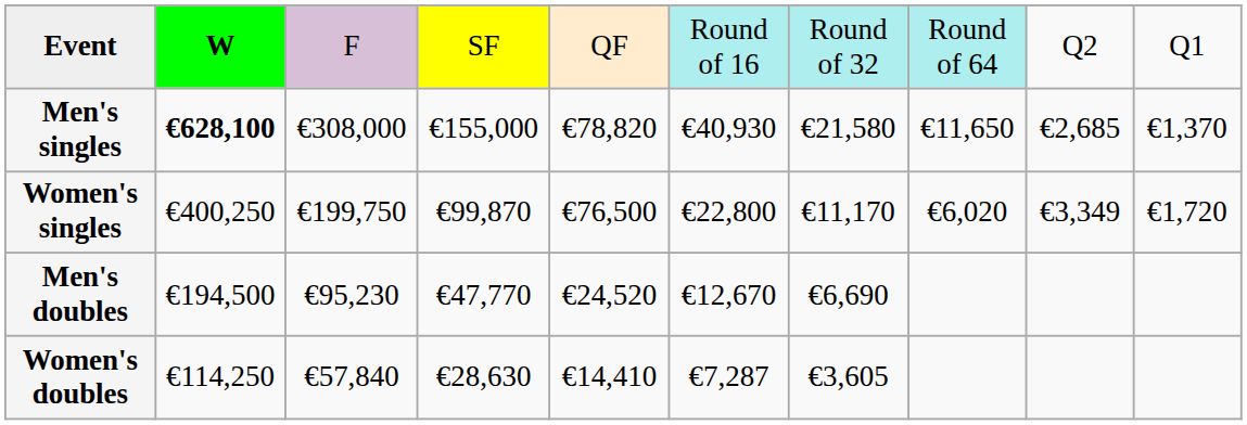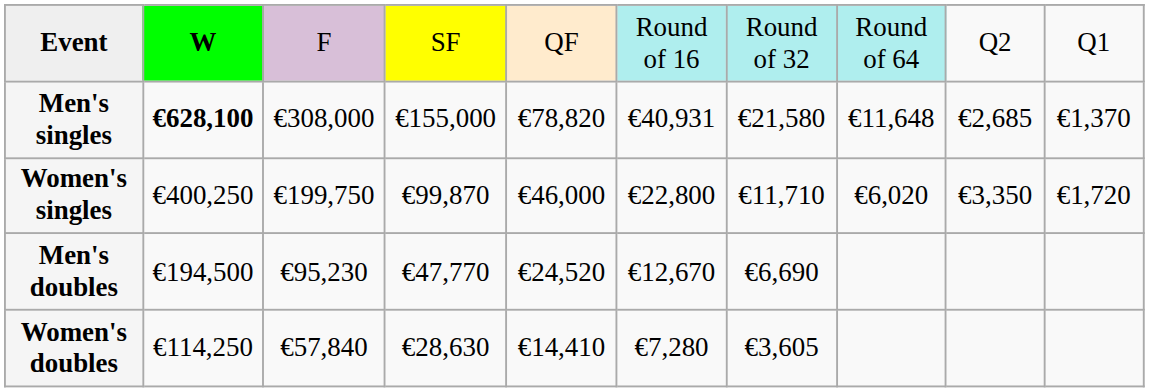Men's singles | column 6: €40,930 -> €40,931
Men's singles | column 8: €11,650 -> €11,648
Women's singles | column 5: €76,500 -> €46,000
Women's singles | column 7: €11,170 -> €11,710
Women's singles | column 9: €3,349 -> €3,350
Women's doubles | column 6: €7,287 -> €7,280
